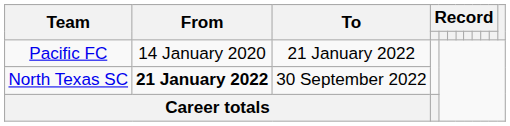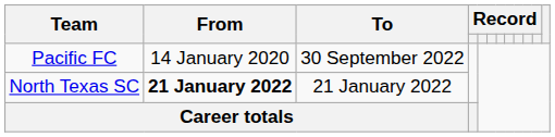Pacific FC | To: 21 January 2022 -> 30 September 2022
North Texas SC | To: 30 September 2022 -> 21 January 2022
